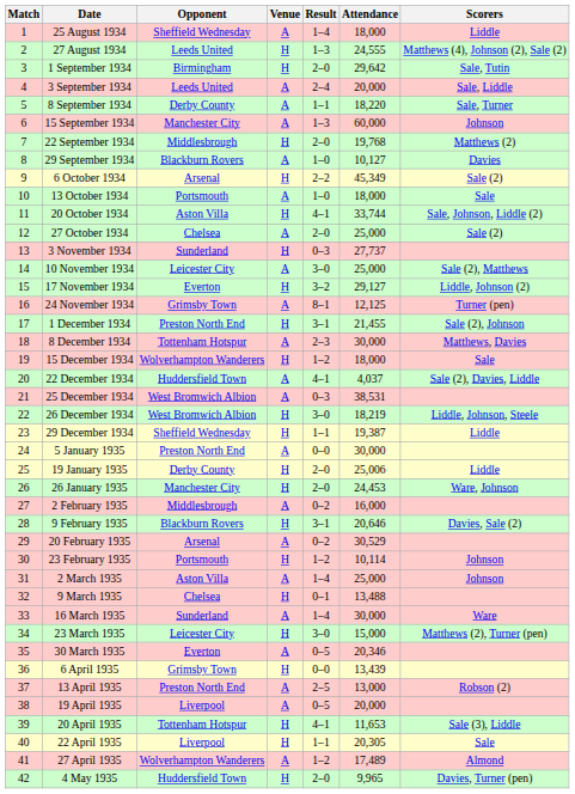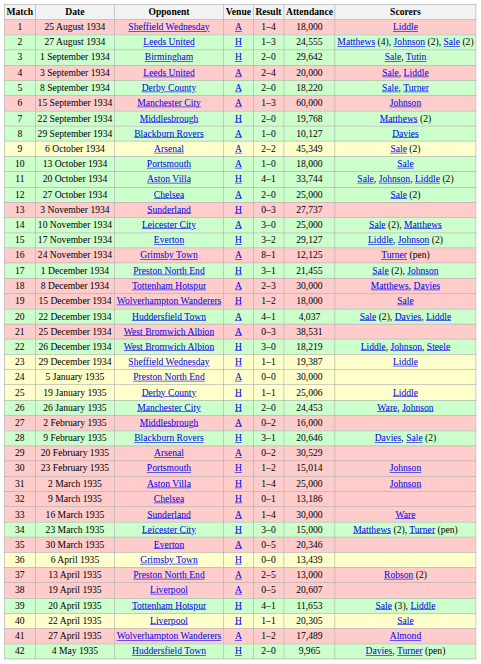8 September 1934 | Result: 1–1 -> 2–0
6 October 1934 | Venue: H -> A
19 January 1935 | Result: 2–0 -> 1–1
23 February 1935 | Attendance: 10,114 -> 15,014
2 March 1935 | Venue: A -> H
9 March 1935 | Attendance: 13,488 -> 13,186
19 April 1935 | Attendance: 20,000 -> 20,607
